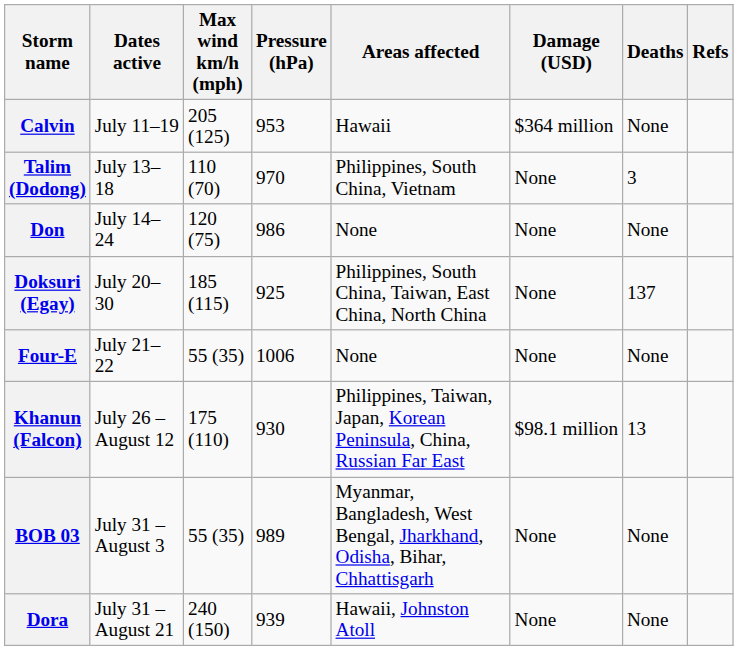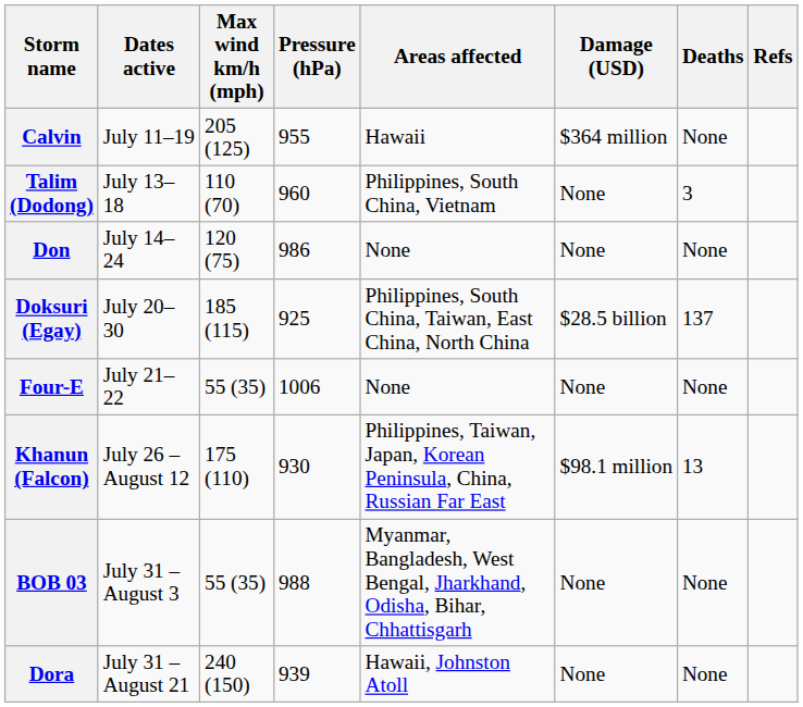Calvin | Pressure (hPa): 953 -> 955
Talim (Dodong) | Pressure (hPa): 970 -> 960
Doksuri (Egay) | Damage (USD): None -> $28.5 billion
BOB 03 | Pressure (hPa): 989 -> 988
